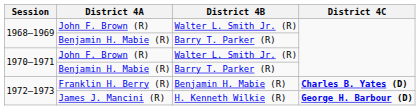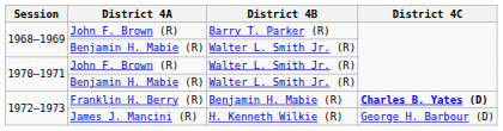1968–1969 / John F. Brown (R) | District 4B: Walter L. Smith Jr. (R) -> Barry T. Parker (R)
1968–1969 / Benjamin H. Mabie (R) | District 4B: Barry T. Parker (R) -> Walter L. Smith Jr. (R)
1970–1971 / Benjamin H. Mabie (R) | District 4B: Barry T. Parker (R) -> Walter L. Smith Jr. (R)
James J. Mancini (R) | District 4C: bold -> normal
